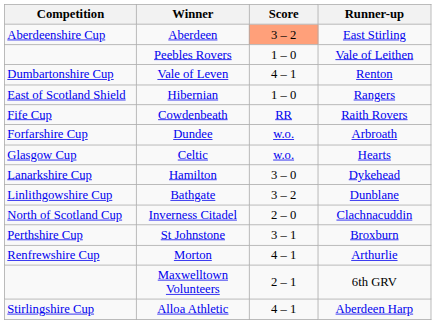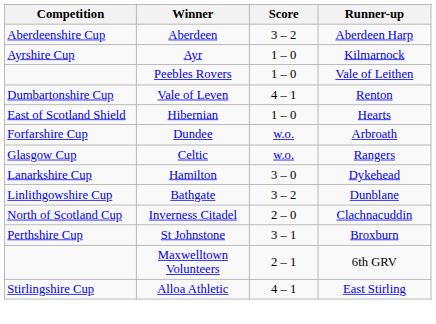Aberdeen | Score: lightsalmon background -> no background
Aberdeen | Runner-up: East Stirling -> Aberdeen Harp
+ row: Ayrshire Cup | Ayr | 1 – 0 | Kilmarnock
Hibernian | Runner-up: Rangers -> Hearts
- row: Fife Cup | Cowdenbeath | RR | Raith Rovers
Celtic | Runner-up: Hearts -> Rangers
- row: Renfrewshire Cup | Morton | 4 – 1 | Arthurlie
Alloa Athletic | Runner-up: Aberdeen Harp -> East Stirling
